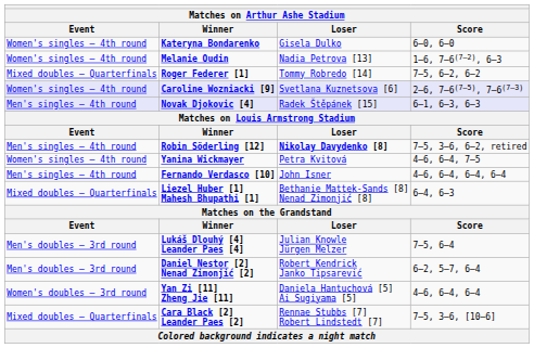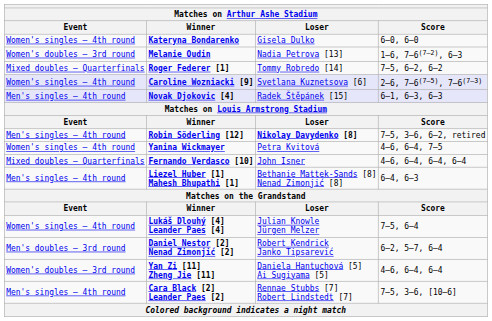Melanie Oudin | Event: Women's singles – 4th round -> Women's doubles – 3rd round
Fernando Verdasco [10] | Event: Men's singles – 4th round -> Mixed doubles – Quarterfinals
Liezel Huber [1] Mahesh Bhupathi [1] | Event: Mixed doubles – Quarterfinals -> Men's singles – 4th round
Lukáš Dlouhý [4] Leander Paes [4] | Event: Men's doubles – 3rd round -> Women's singles – 4th round
Cara Black [2] Leander Paes [2] | Event: Mixed doubles – Quarterfinals -> Men's singles – 4th round
